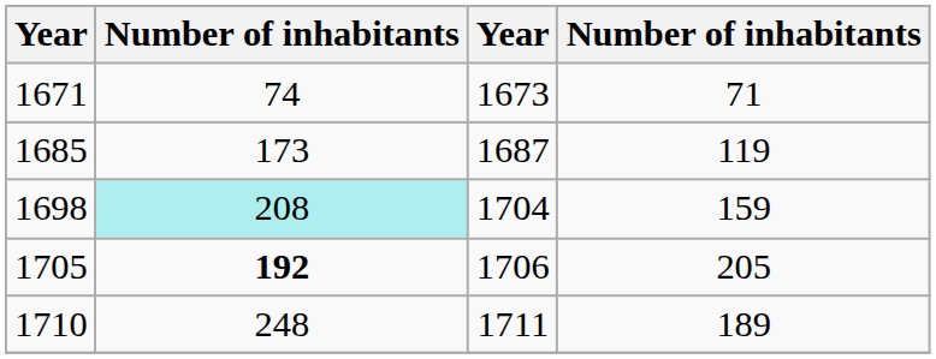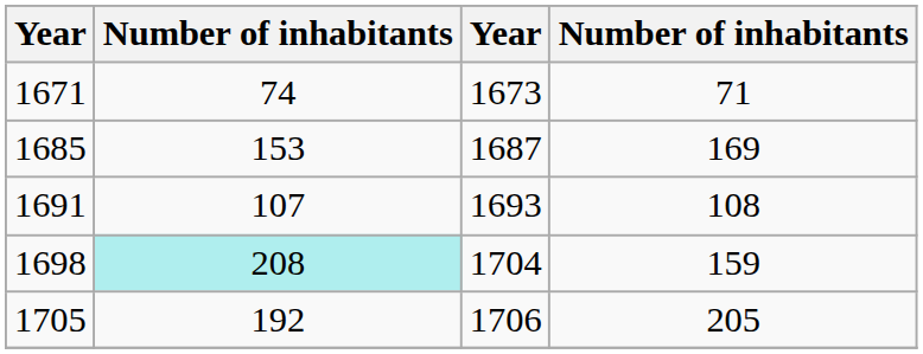1685 | column 2: 173 -> 153
1685 | column 4: 119 -> 169
+ row: 1691 | 107 | 1693 | 108
1705 | column 2: bold -> normal
- row: 1710 | 248 | 1711 | 189
